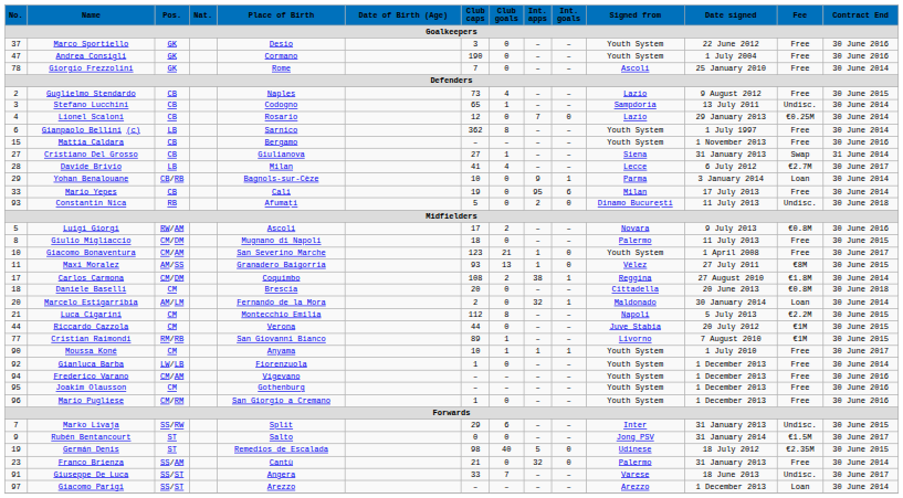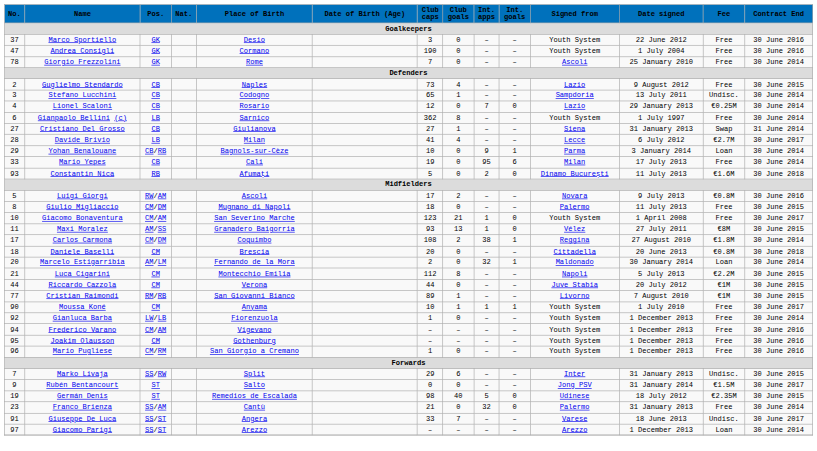- row: 15 | Mattia Caldara | CB | Bergamo | – | – | – | – | Youth System | 1 November 2013 | Free | 30 June 2016
Constantin Nica | Fee: Undisc. -> €1.6M
